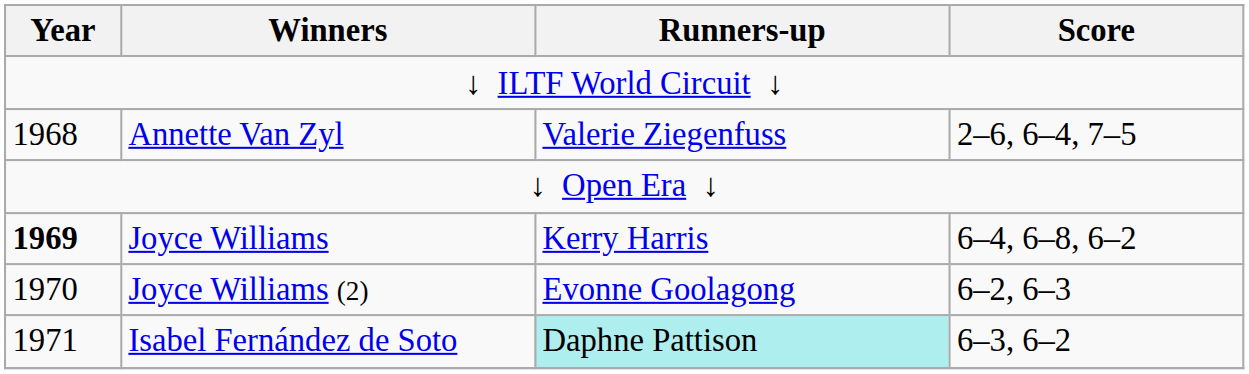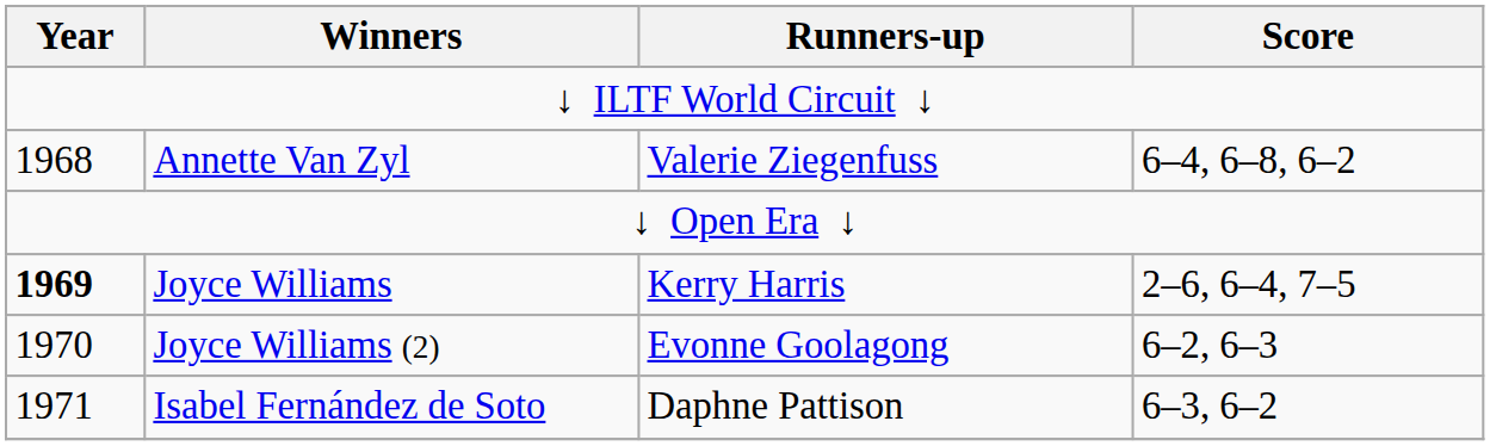Annette Van Zyl | Score: 2–6, 6–4, 7–5 -> 6–4, 6–8, 6–2
Joyce Williams | Score: 6–4, 6–8, 6–2 -> 2–6, 6–4, 7–5
Isabel Fernández de Soto | Runners-up: paleturquoise background -> no background
